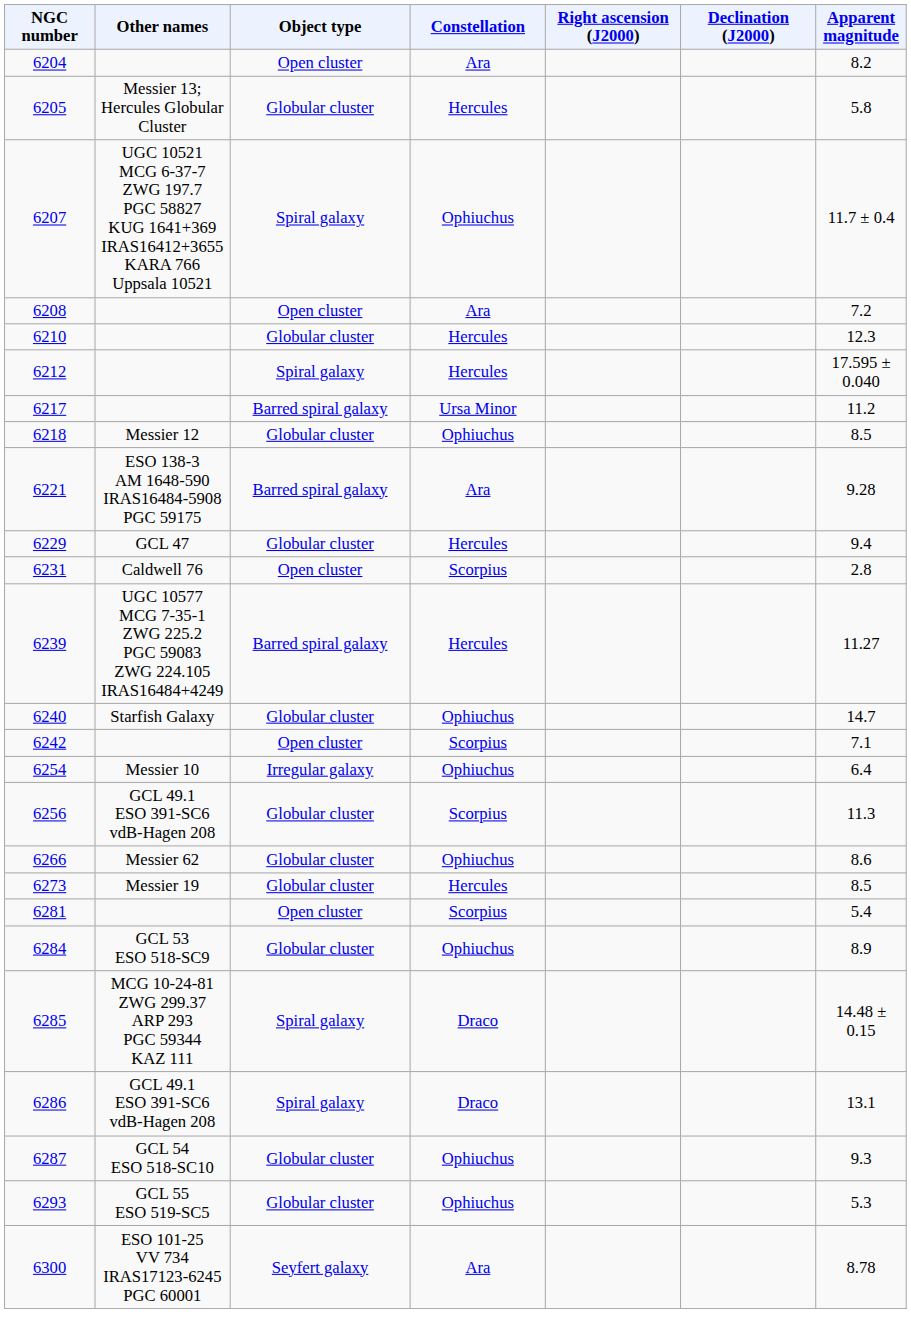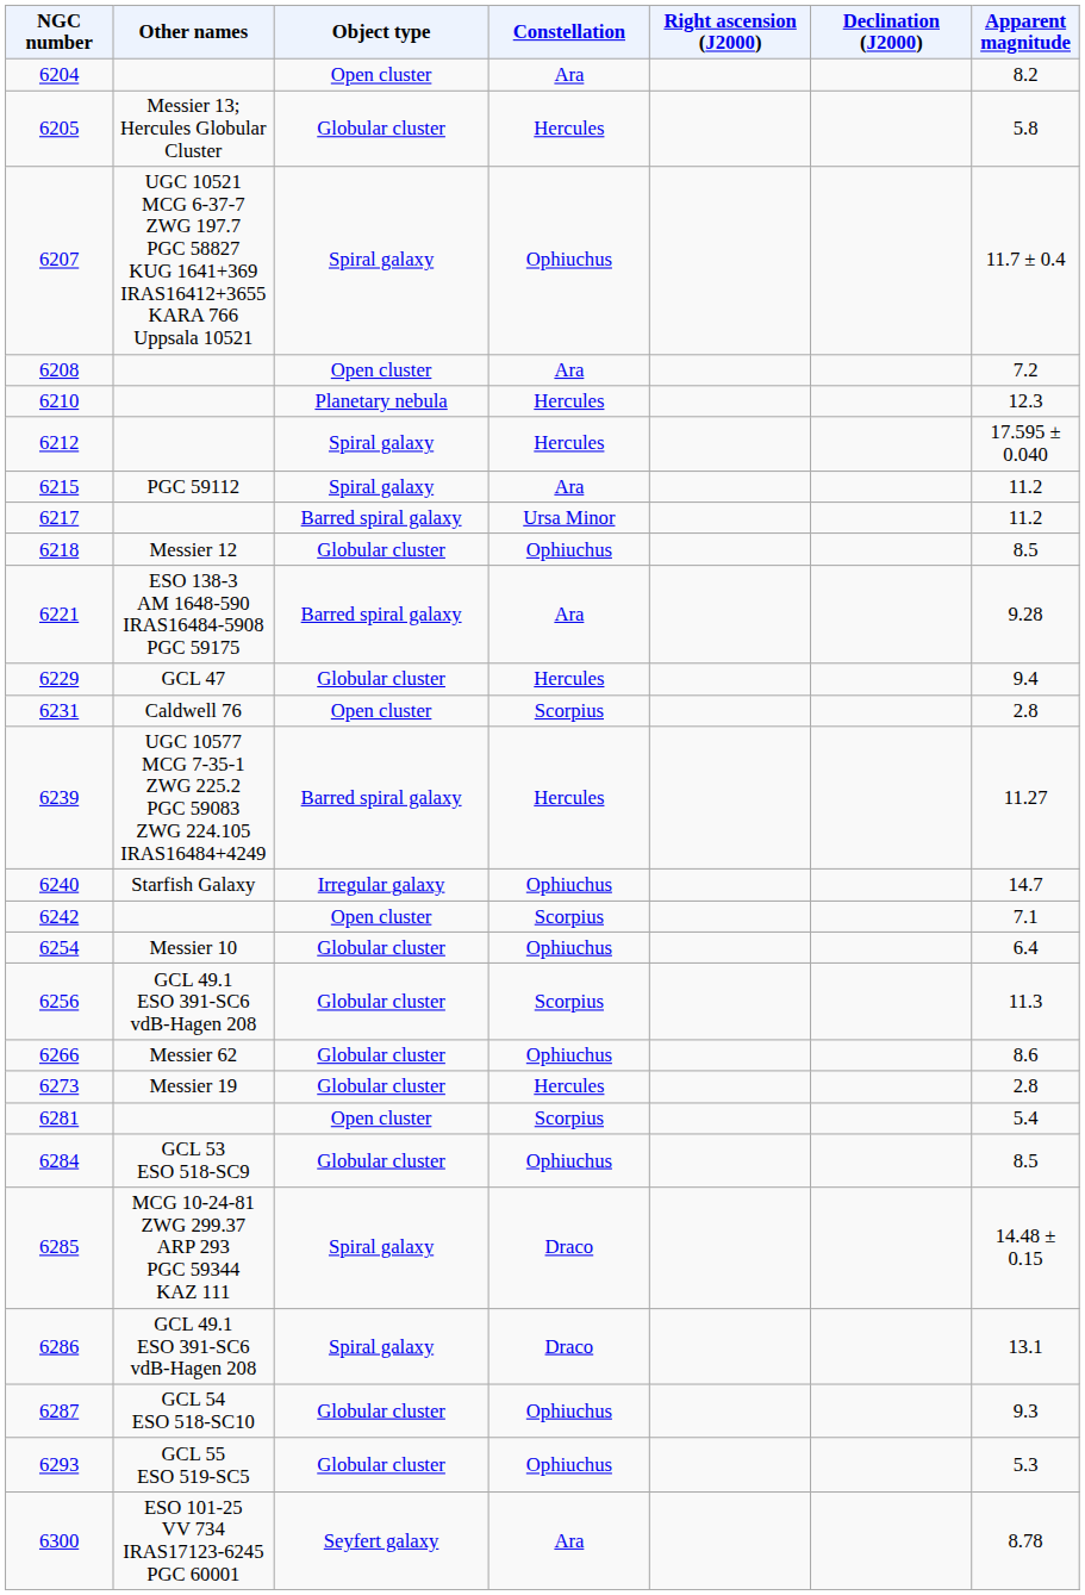6210 | Object type: Globular cluster -> Planetary nebula
+ row: 6215 | PGC 59112 | Spiral galaxy | Ara | 11.2
6240 | Object type: Globular cluster -> Irregular galaxy
6254 | Object type: Irregular galaxy -> Globular cluster
6273 | Apparent magnitude: 8.5 -> 2.8
6284 | Apparent magnitude: 8.9 -> 8.5
